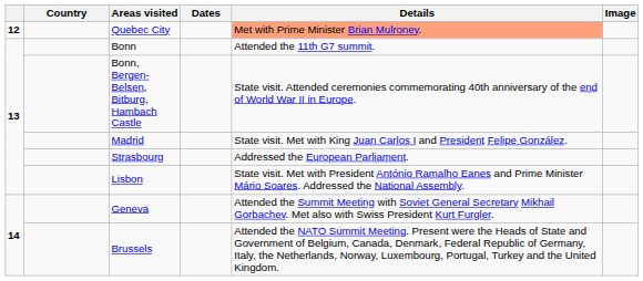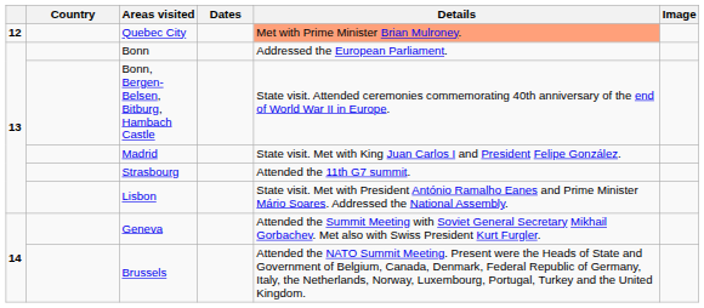Bonn | Details: Attended the 11th G7 summit. -> Addressed the European Parliament.
Strasbourg | Details: Addressed the European Parliament. -> Attended the 11th G7 summit.
